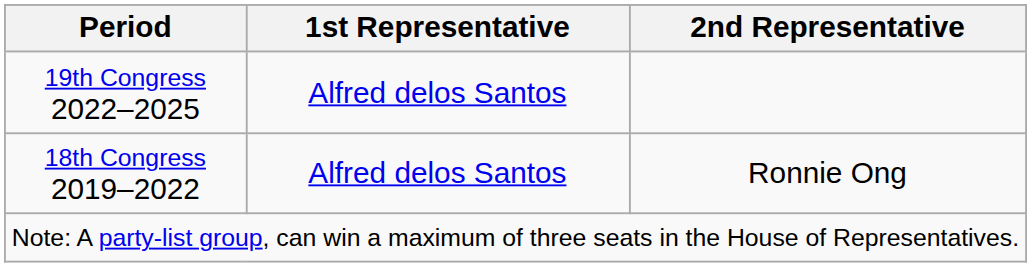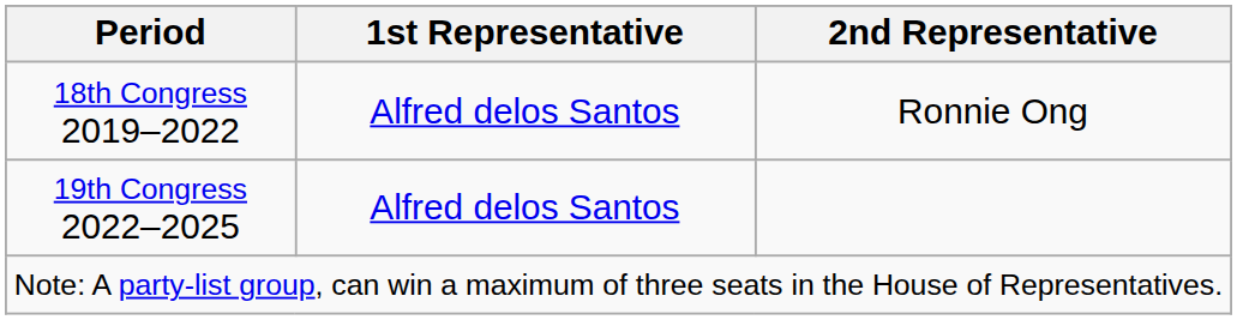rows swapped: 18th Congress 2019–2022 <-> 19th Congress 2022–2025
